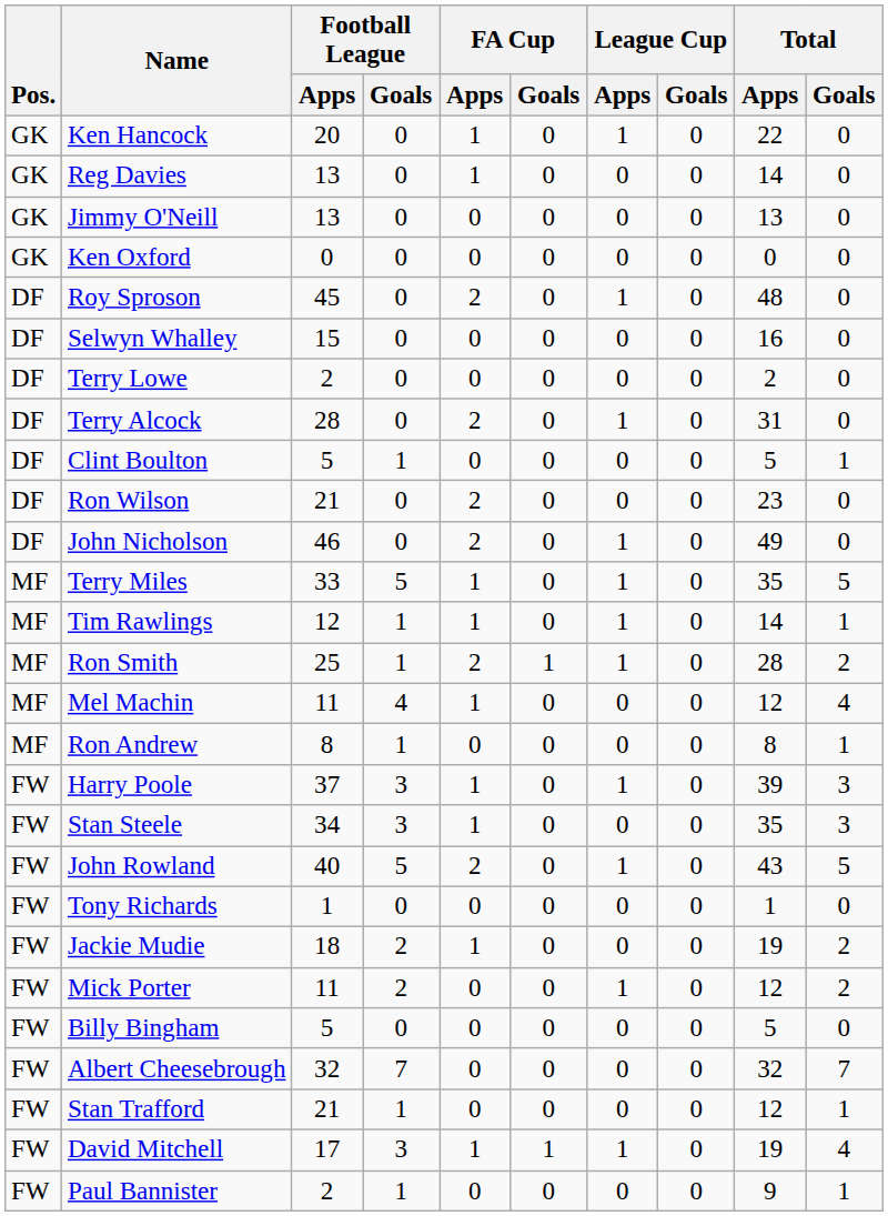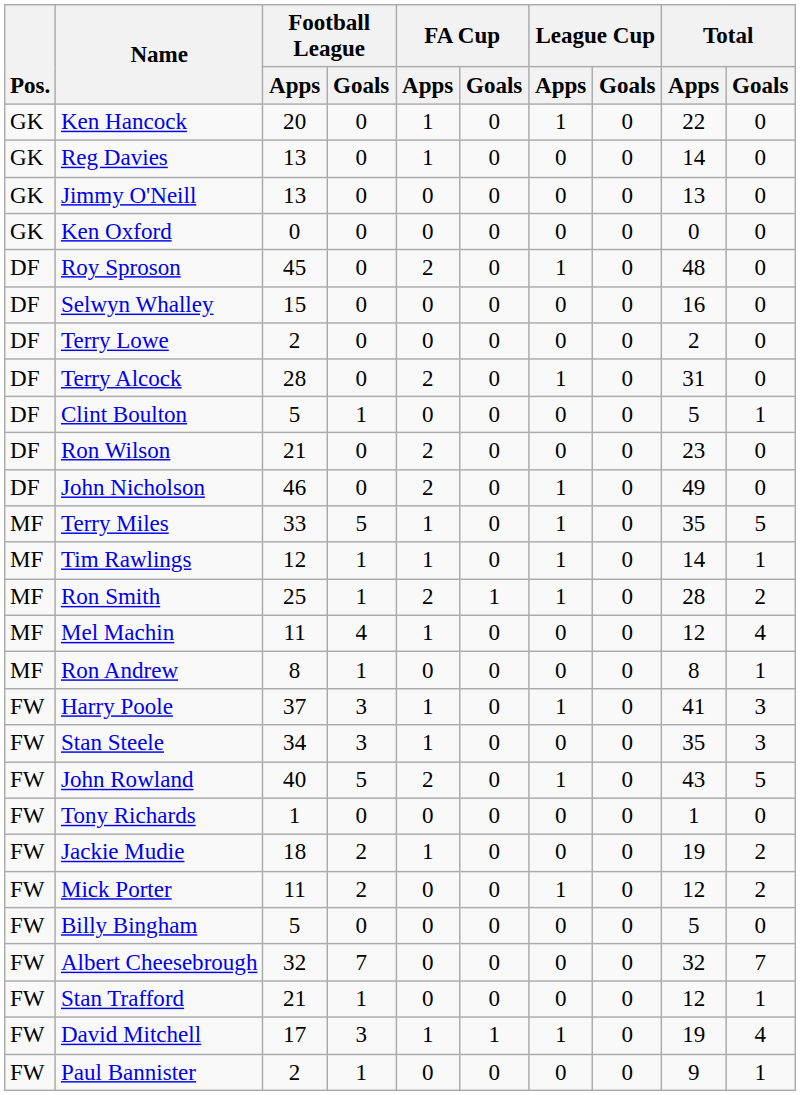Harry Poole | Total / Apps: 39 -> 41
